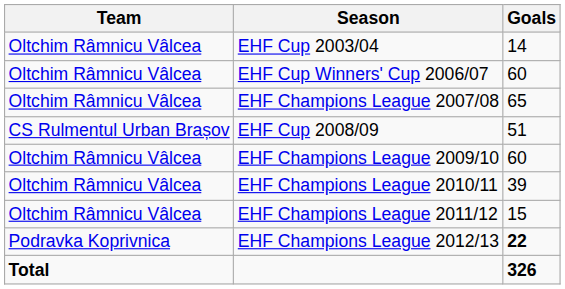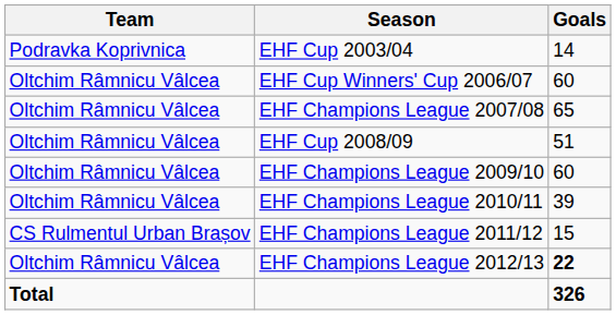EHF Cup 2003/04 | Team: Oltchim Râmnicu Vâlcea -> Podravka Koprivnica
EHF Cup 2008/09 | Team: CS Rulmentul Urban Brașov -> Oltchim Râmnicu Vâlcea
EHF Champions League 2011/12 | Team: Oltchim Râmnicu Vâlcea -> CS Rulmentul Urban Brașov
EHF Champions League 2012/13 | Team: Podravka Koprivnica -> Oltchim Râmnicu Vâlcea
